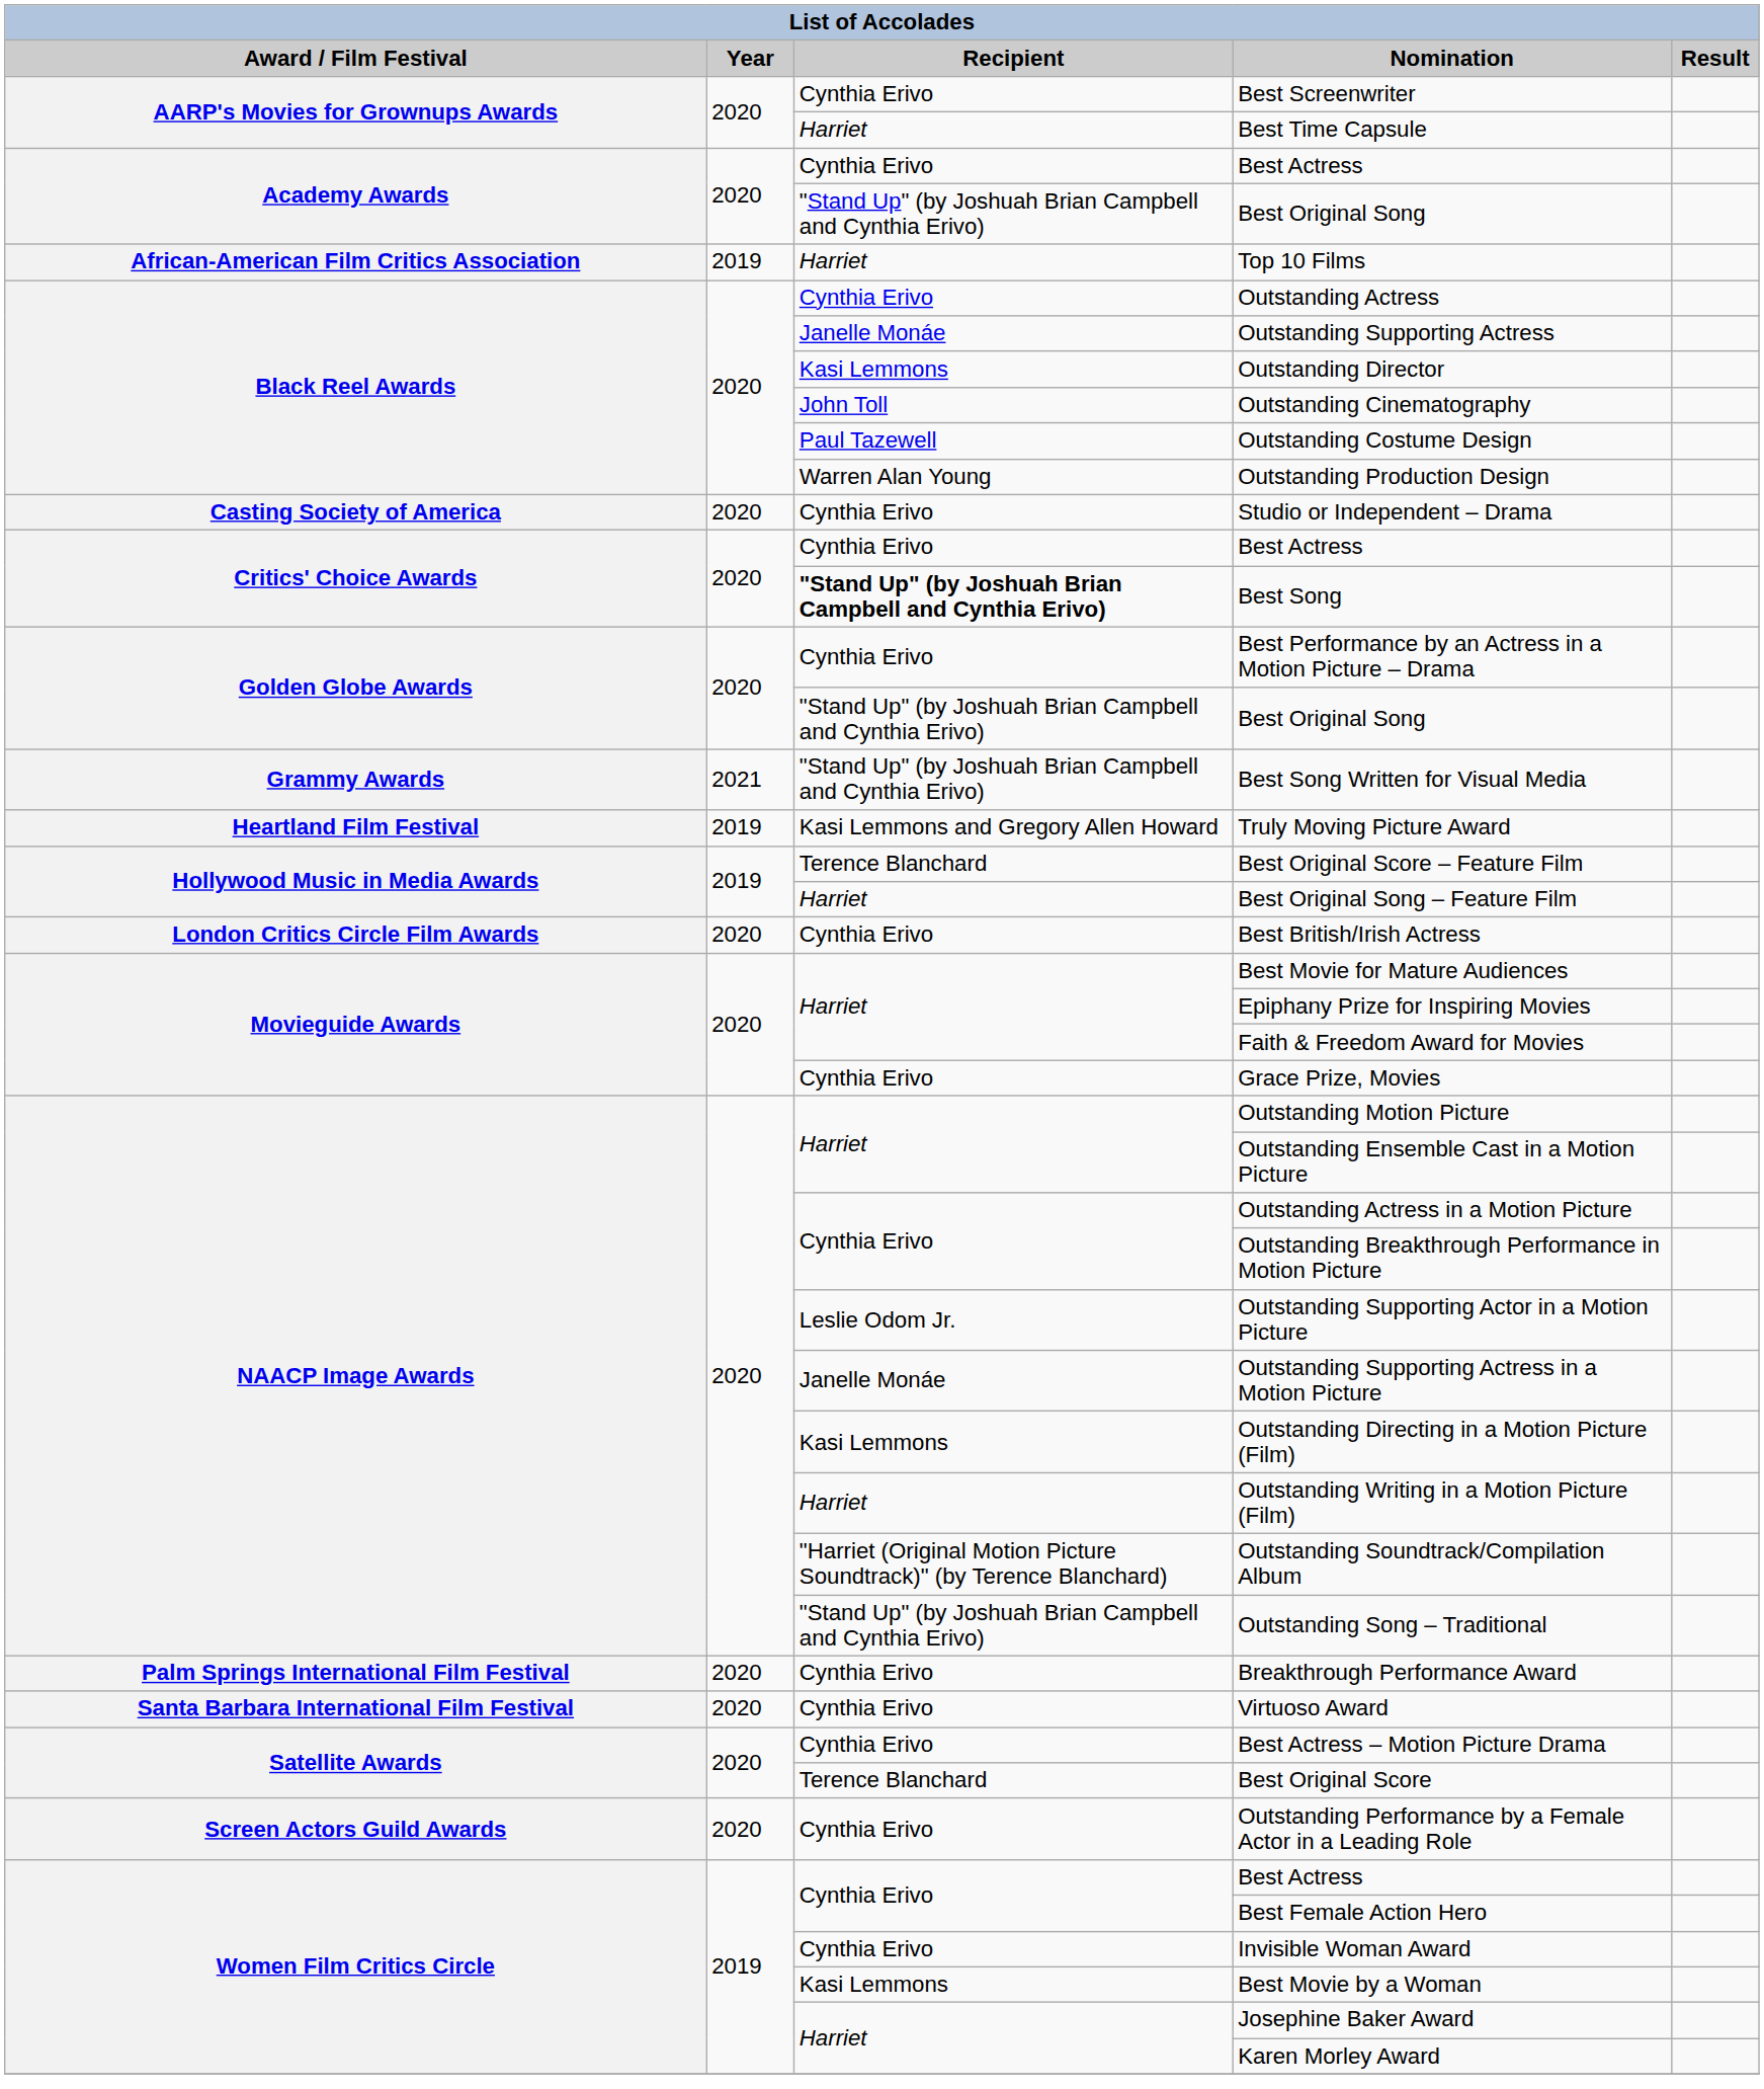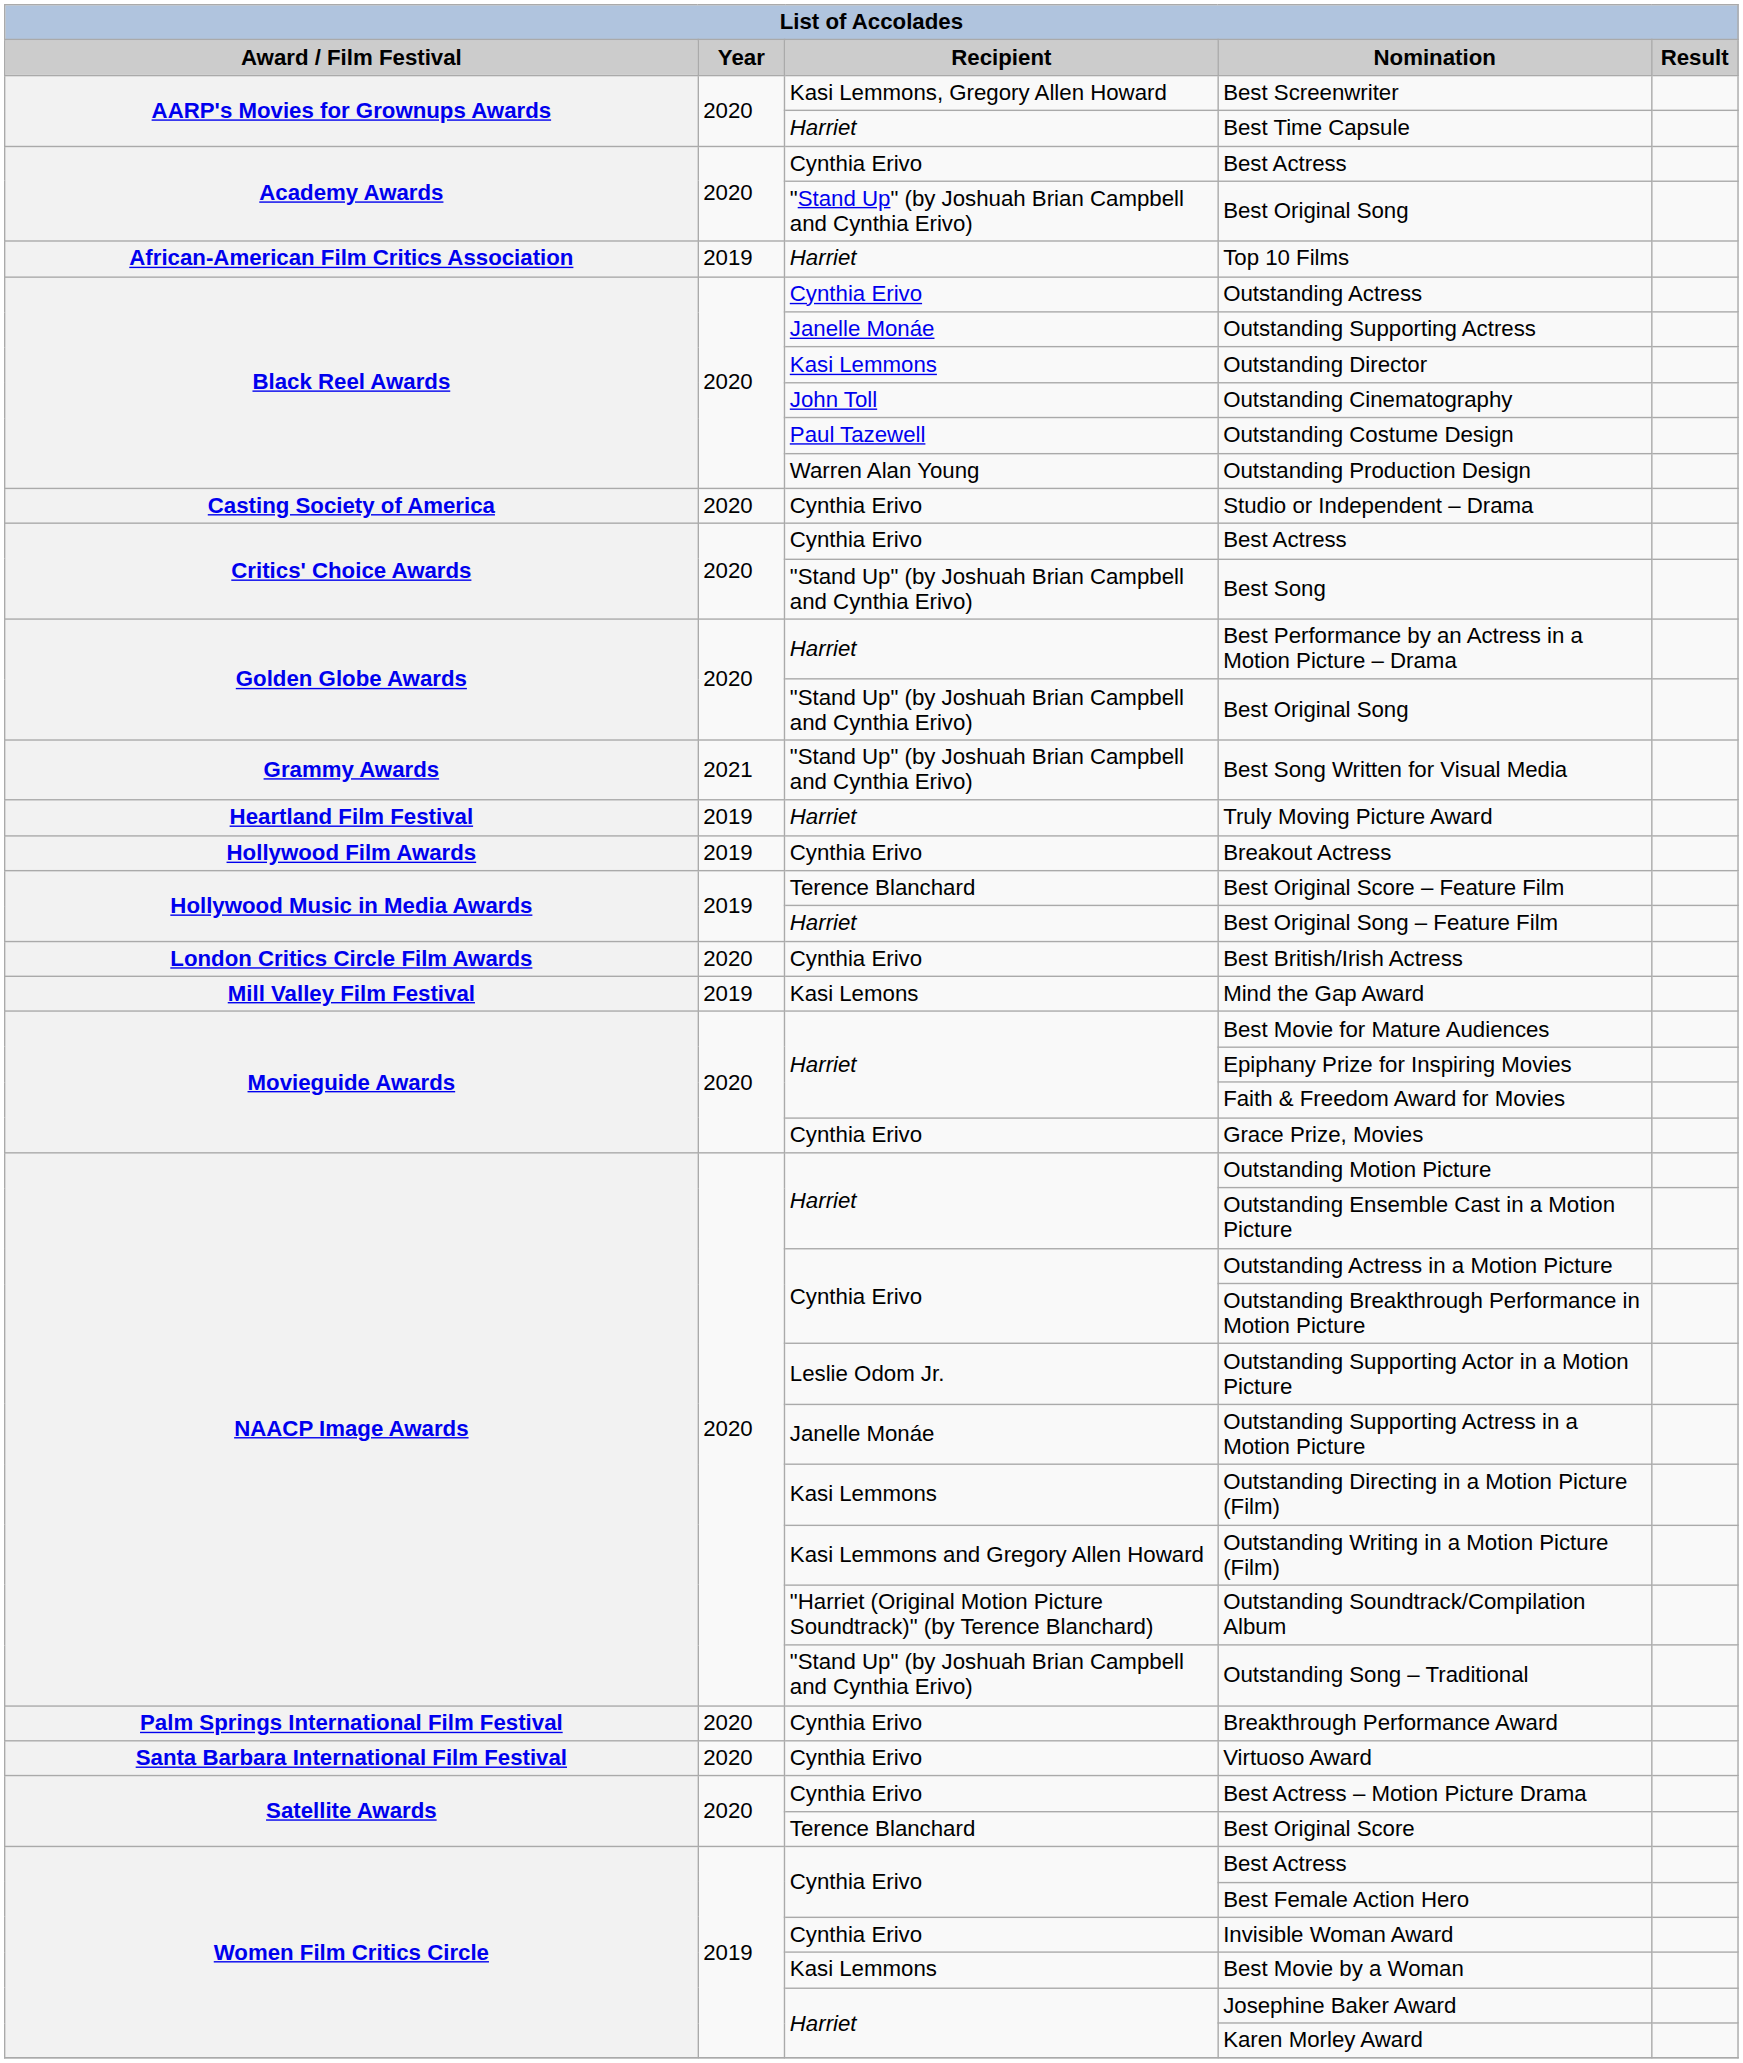Best Screenwriter | Recipient: Cynthia Erivo -> Kasi Lemmons, Gregory Allen Howard
Best Song | Recipient: bold -> normal
Best Performance by an Actress in a Motion Picture – Drama | Recipient: Cynthia Erivo -> Harriet
Truly Moving Picture Award | Recipient: Kasi Lemmons and Gregory Allen Howard -> Harriet
+ row: Hollywood Film Awards | 2019 | Cynthia Erivo | Breakout Actress
+ row: Mill Valley Film Festival | 2019 | Kasi Lemons | Mind the Gap Award
Outstanding Writing in a Motion Picture (Film) | Recipient: Harriet -> Kasi Lemmons and Gregory Allen Howard
- row: Screen Actors Guild Awards | 2020 | Cynthia Erivo | Outstanding Performance by a Female Actor in a Leading Role
